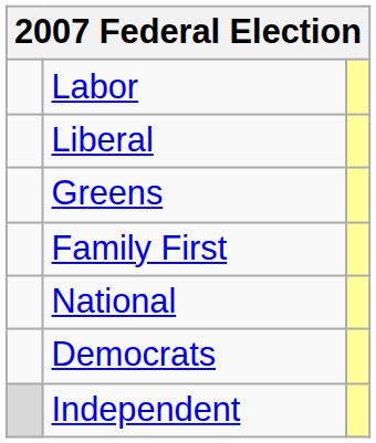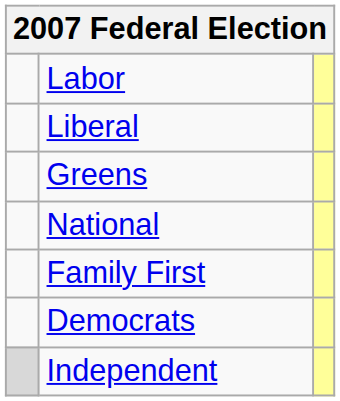rows swapped: Family First <-> National
